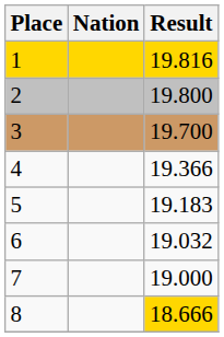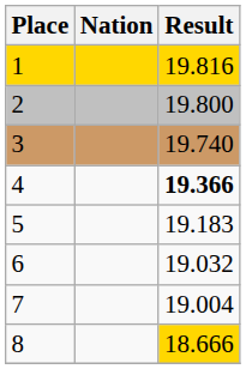3 | Result: 19.700 -> 19.740
4 | Result: normal -> bold
7 | Result: 19.000 -> 19.004
